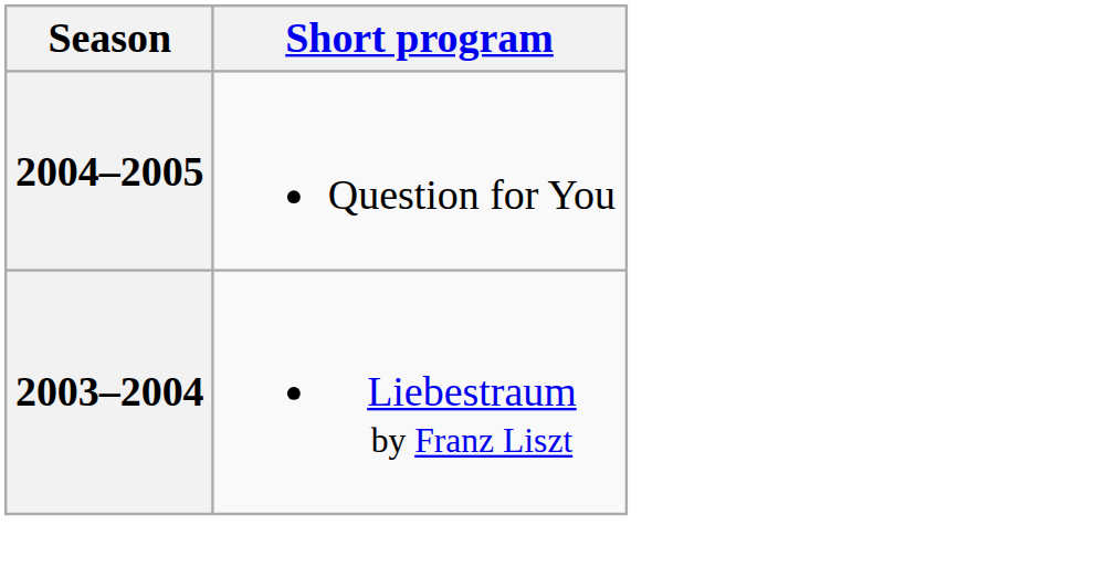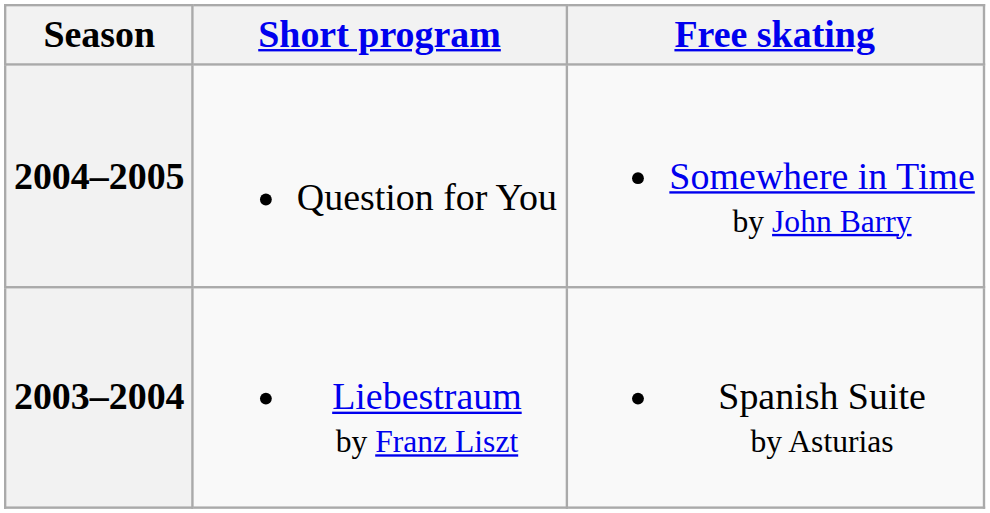+ column: Free skating | Somewhere in Time by John Barry | Spanish Suite by Asturias
